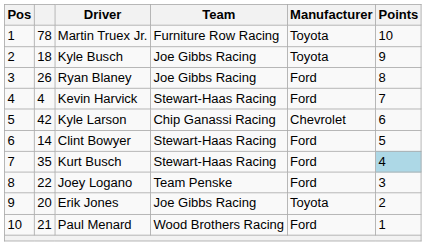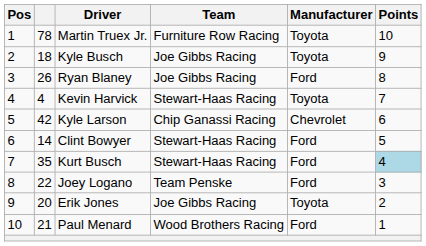Kevin Harvick | Manufacturer: Ford -> Toyota
